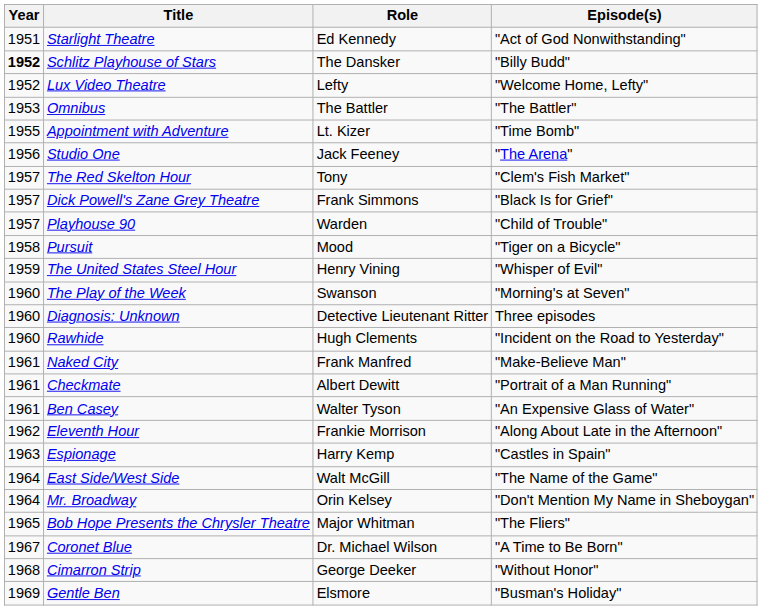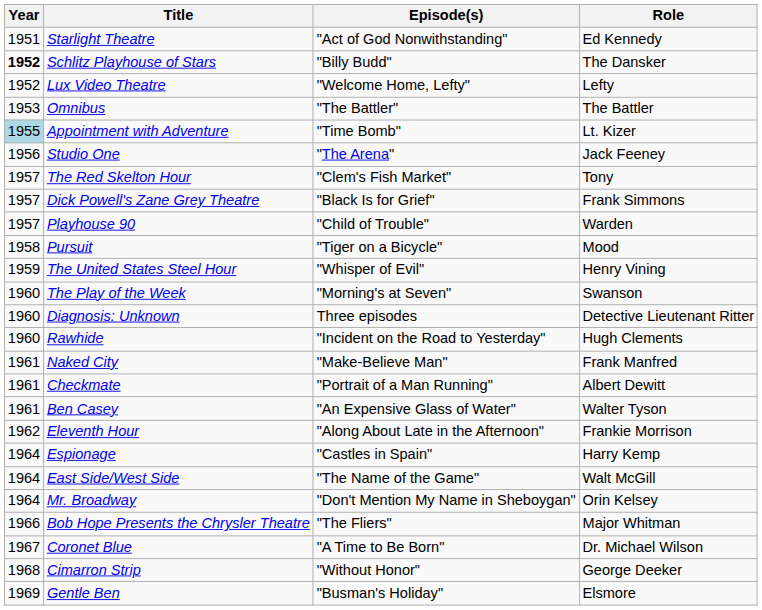columns swapped: Role <-> Episode(s)
Appointment with Adventure | Year: no background -> lightblue background
Espionage | Year: 1963 -> 1964
Bob Hope Presents the Chrysler Theatre | Year: 1965 -> 1966
